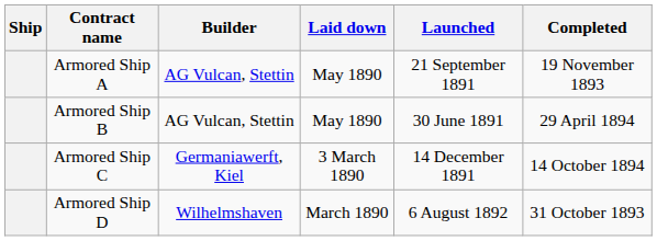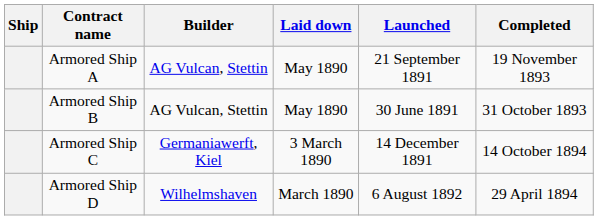Armored Ship B | Completed: 29 April 1894 -> 31 October 1893
Armored Ship D | Completed: 31 October 1893 -> 29 April 1894
